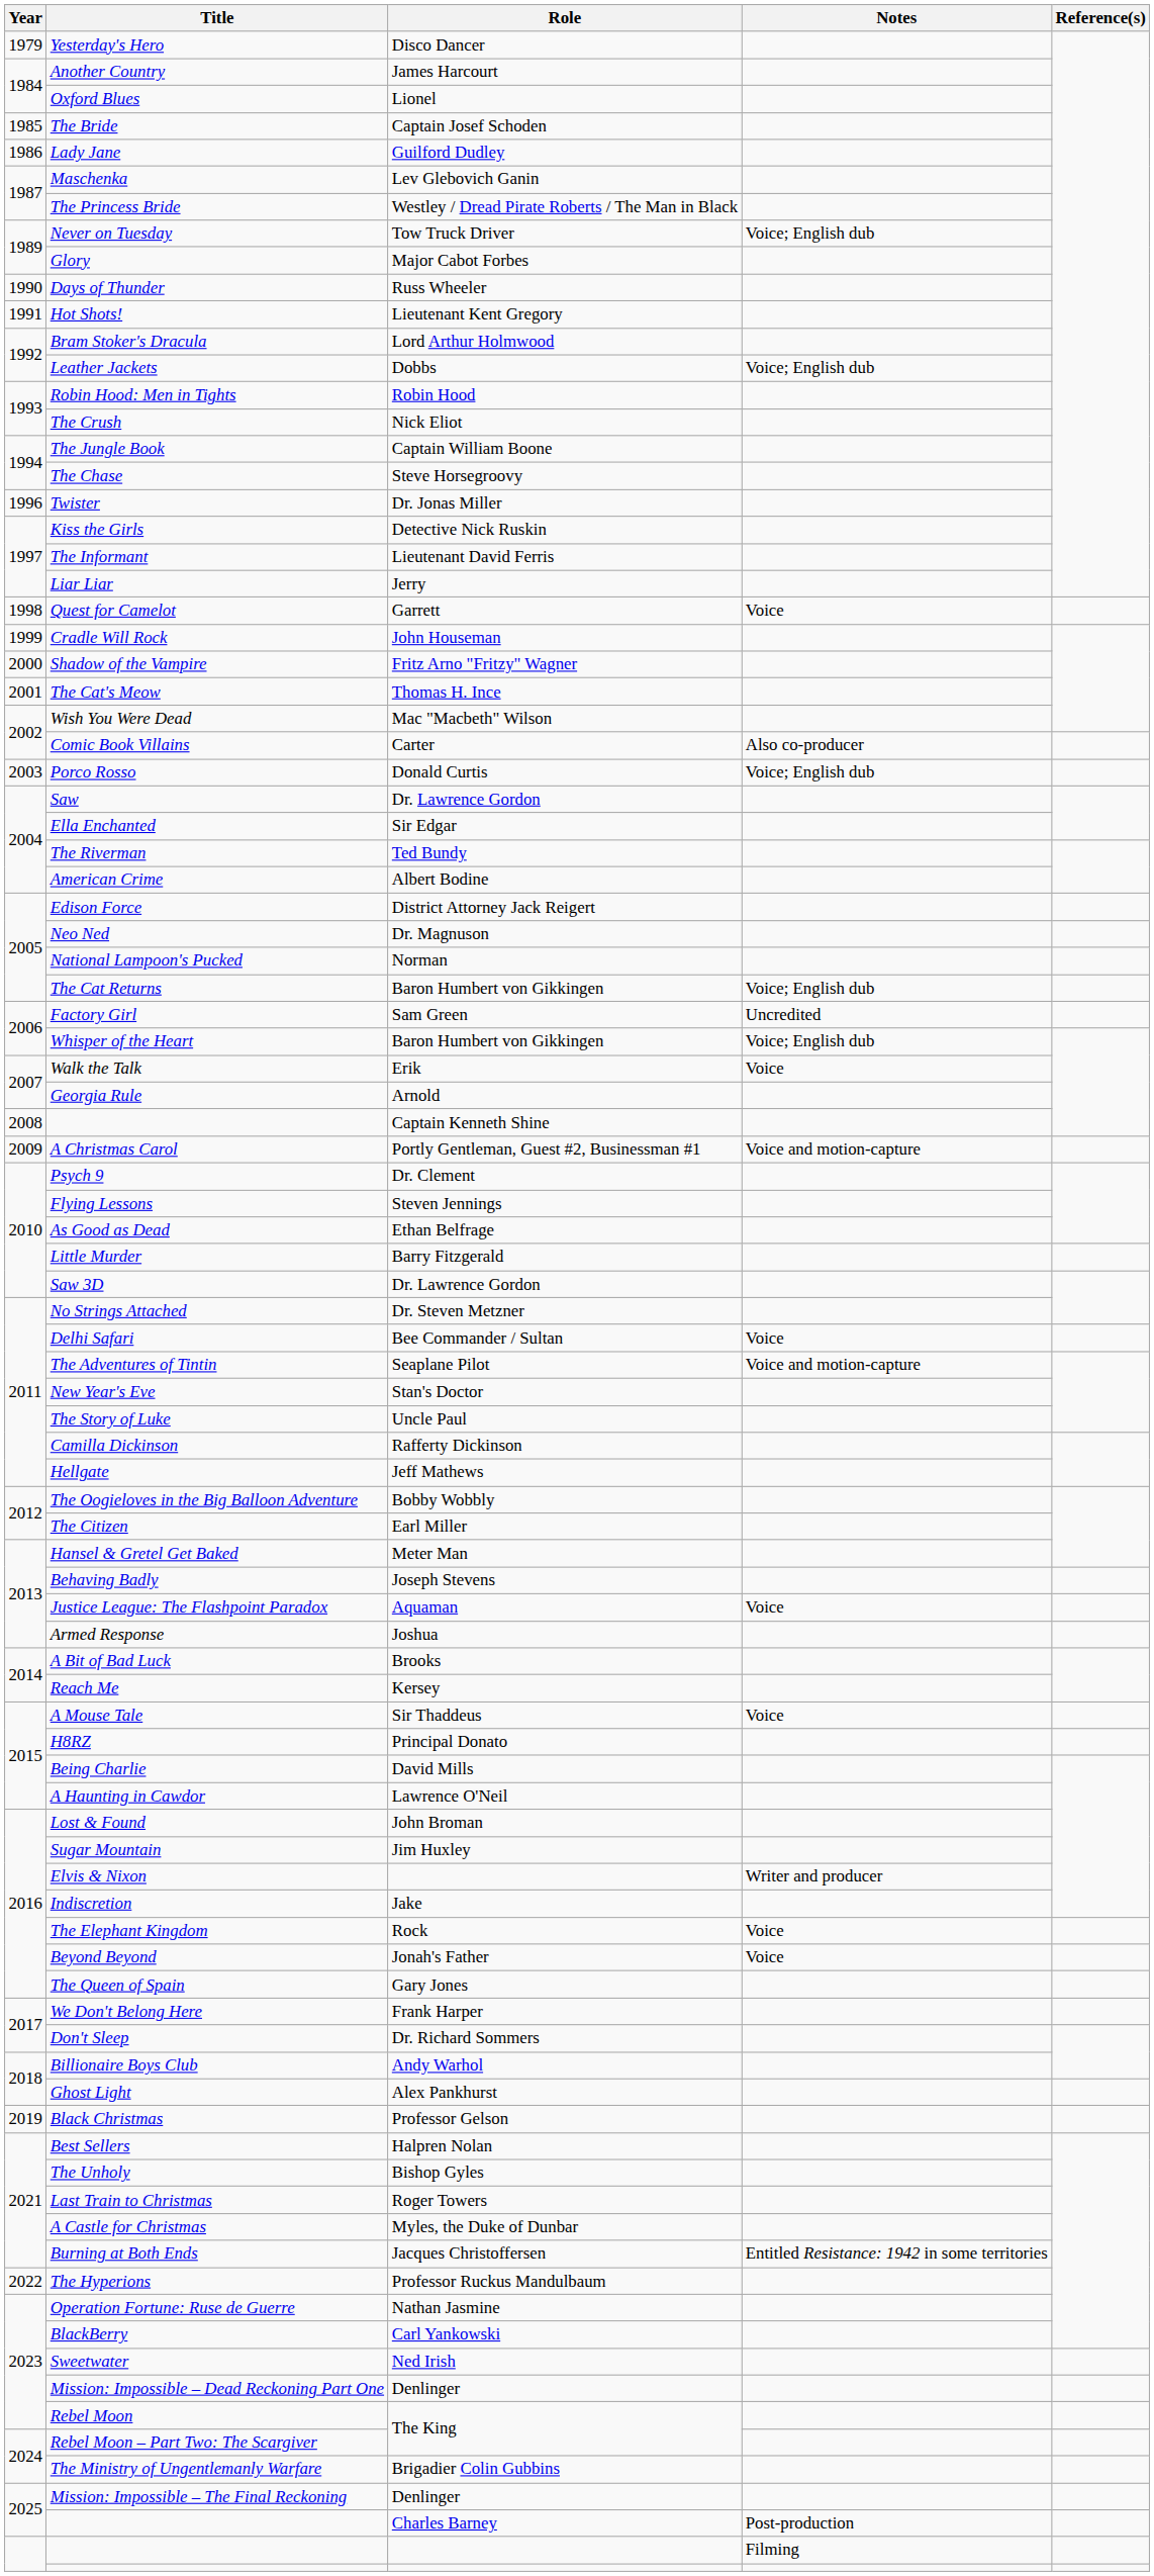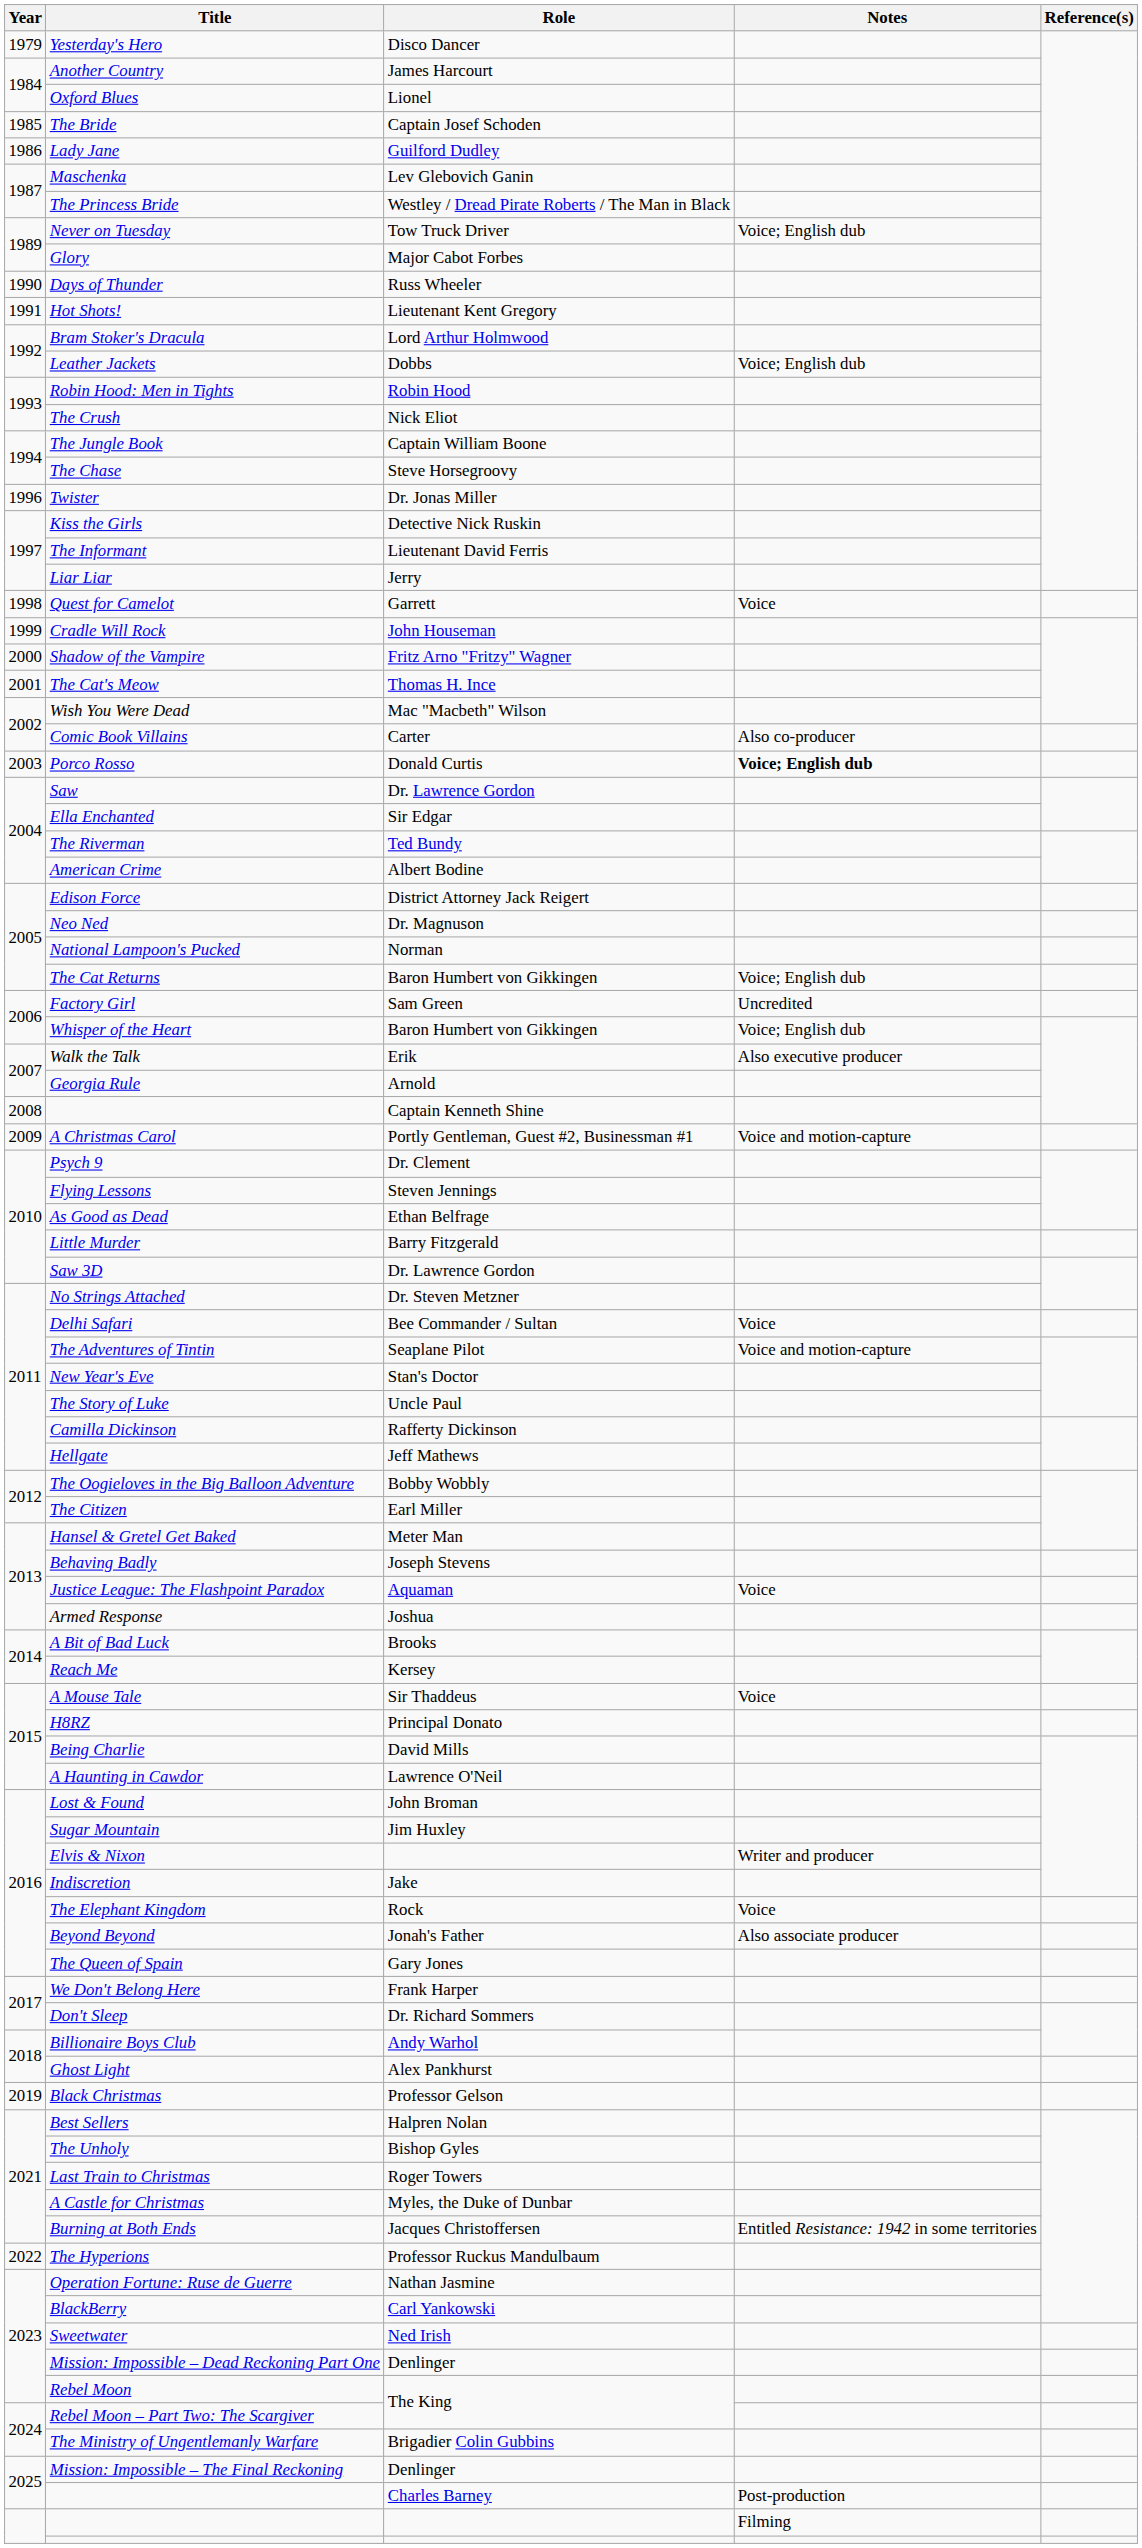Porco Rosso | Notes: normal -> bold
Walk the Talk | Notes: Voice -> Also executive producer
Beyond Beyond | Notes: Voice -> Also associate producer
